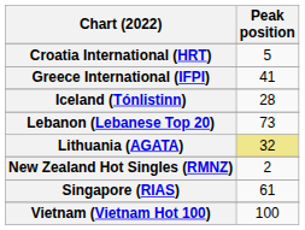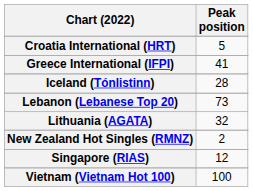Lithuania (AGATA) | Peak position: khaki background -> no background
Singapore (RIAS) | Peak position: 61 -> 12
